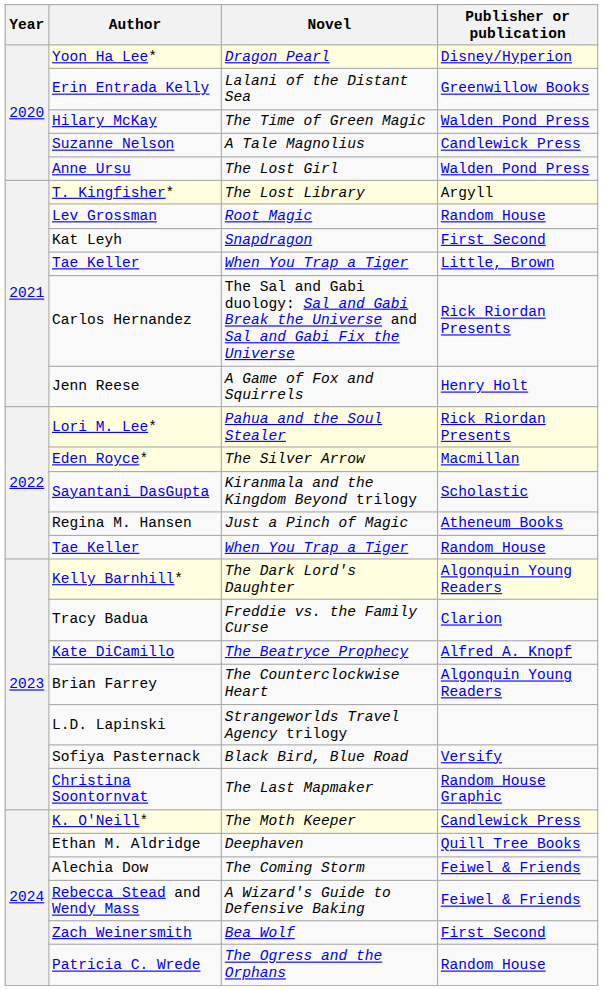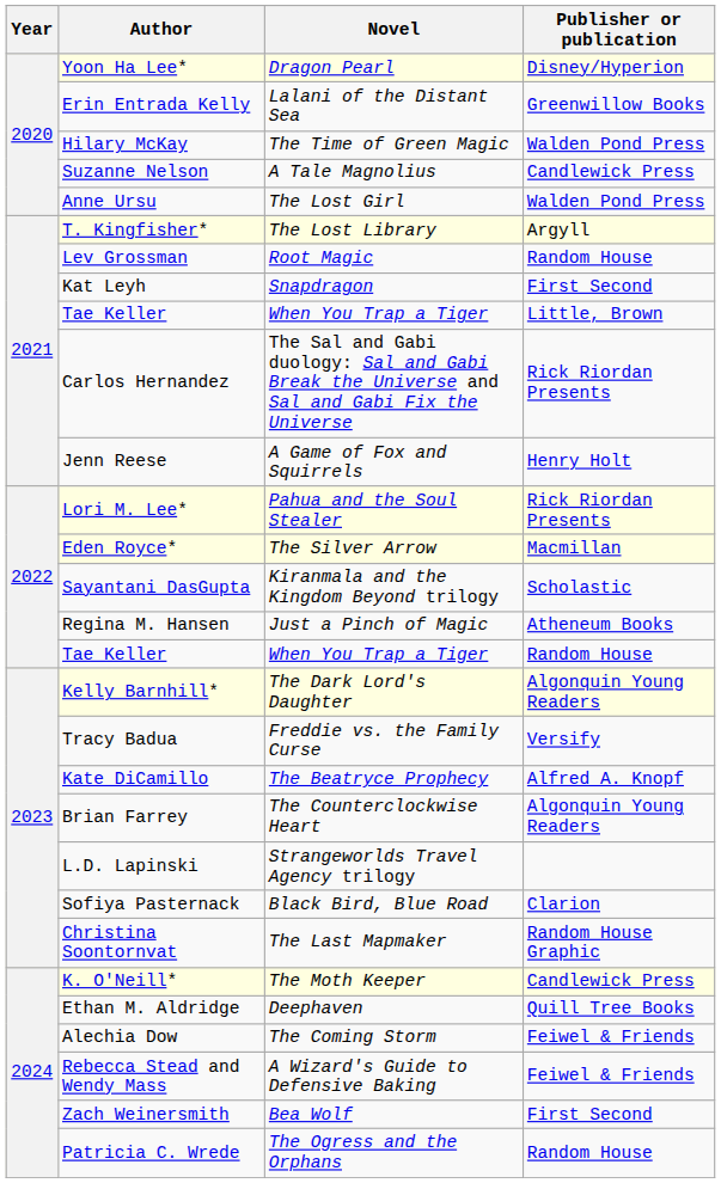Tracy Badua | Publisher or publication: Clarion -> Versify
Sofiya Pasternack | Publisher or publication: Versify -> Clarion
